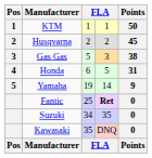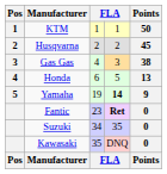Gas Gas | column 3: 5 -> 4
Honda | Points: 31 -> 13
Yamaha | column 4: normal -> bold
Fantic | column 3: 25 -> 23
